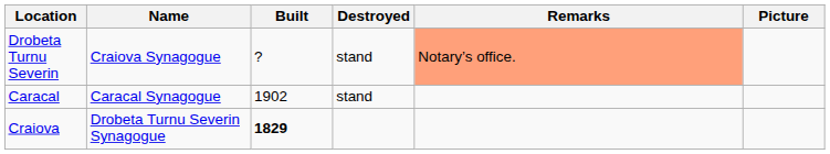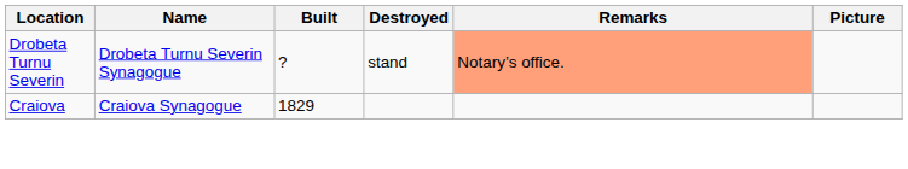Drobeta Turnu Severin | Name: Craiova Synagogue -> Drobeta Turnu Severin Synagogue
- row: Caracal | Caracal Synagogue | 1902 | stand
Craiova | Name: Drobeta Turnu Severin Synagogue -> Craiova Synagogue
Craiova | Built: bold -> normal
